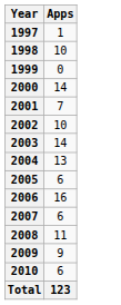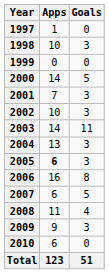+ column: Goals | 0 | 3 | 0 | 5 | 3 | 3 | 11 | 3 | 3 | 8 | 5 | 4 | 3 | 0 | 51
2005 | Apps: normal -> bold
